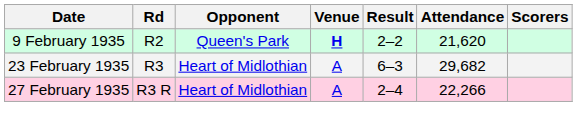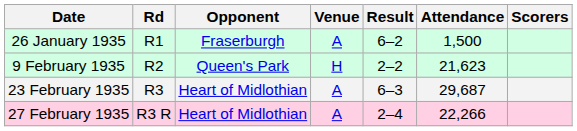+ row: 26 January 1935 | R1 | Fraserburgh | A | 6–2 | 1,500
9 February 1935 | Venue: bold -> normal
9 February 1935 | Attendance: 21,620 -> 21,623
23 February 1935 | Attendance: 29,682 -> 29,687
